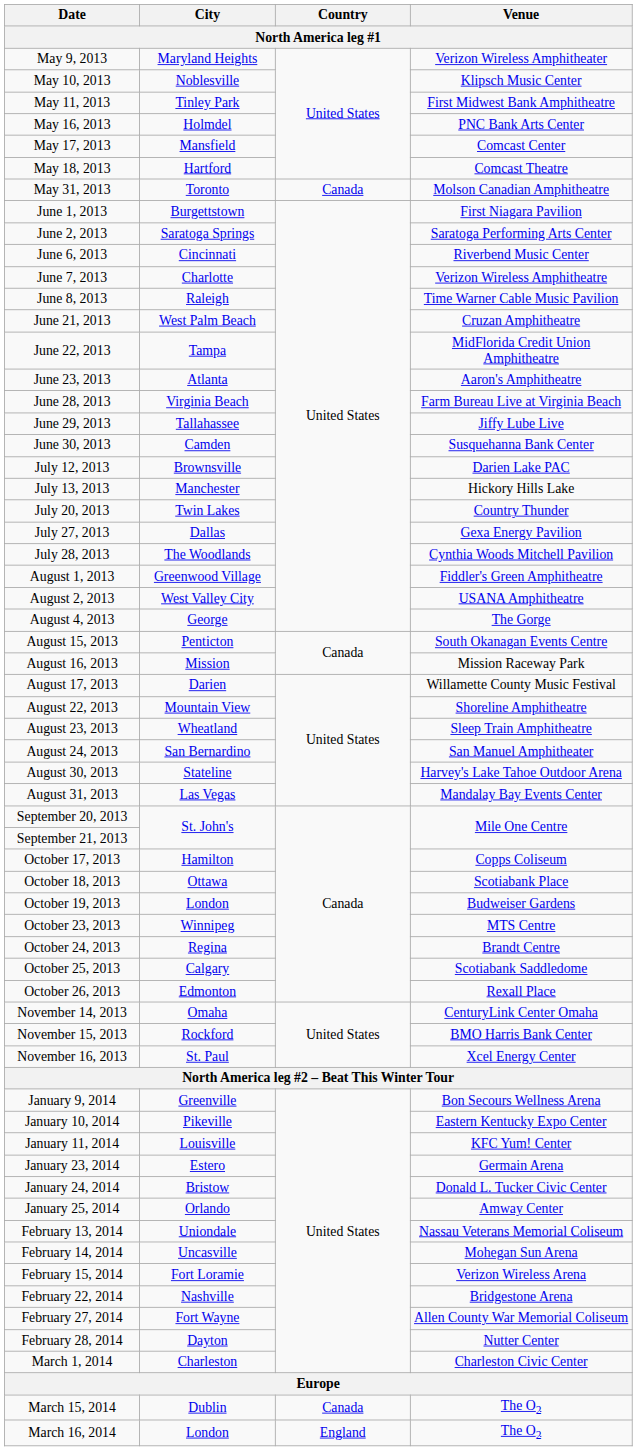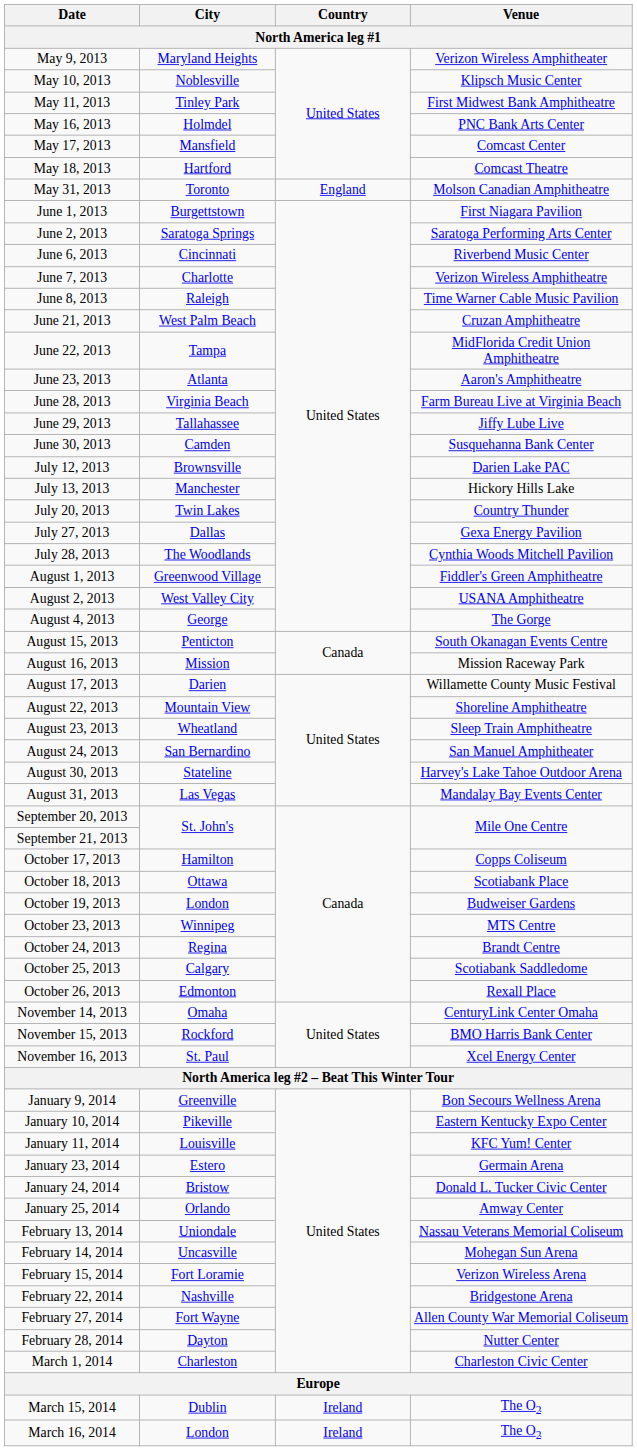May 31, 2013 | Country: Canada -> England
March 15, 2014 | Country: Canada -> Ireland
March 16, 2014 | Country: England -> Ireland
